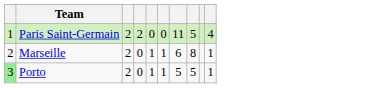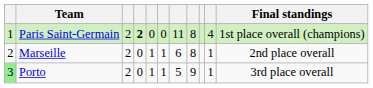+ column: Final standings | 1st place overall (champions) | 2nd place overall | 3rd place overall
Paris Saint-Germain | column 4: normal -> bold
Paris Saint-Germain | column 8: 5 -> 8
Porto | column 8: 5 -> 9
